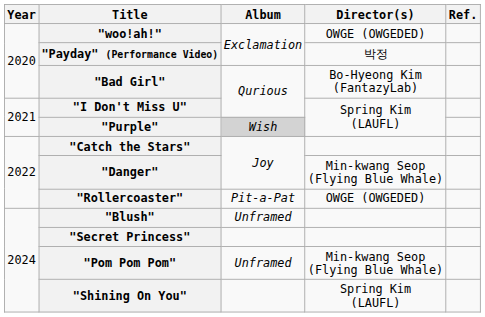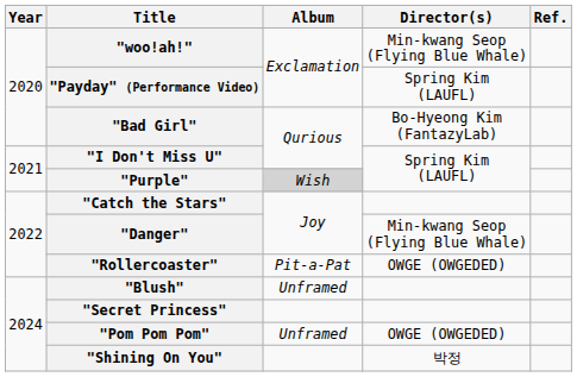"woo!ah!" | Director(s): OWGE (OWGEDED) -> Min-kwang Seop (Flying Blue Whale)
"Payday" (Performance Video) | Director(s): 박정 -> Spring Kim (LAUFL)
"Pom Pom Pom" | Director(s): Min-kwang Seop (Flying Blue Whale) -> OWGE (OWGEDED)
"Shining On You" | Director(s): Spring Kim (LAUFL) -> 박정
